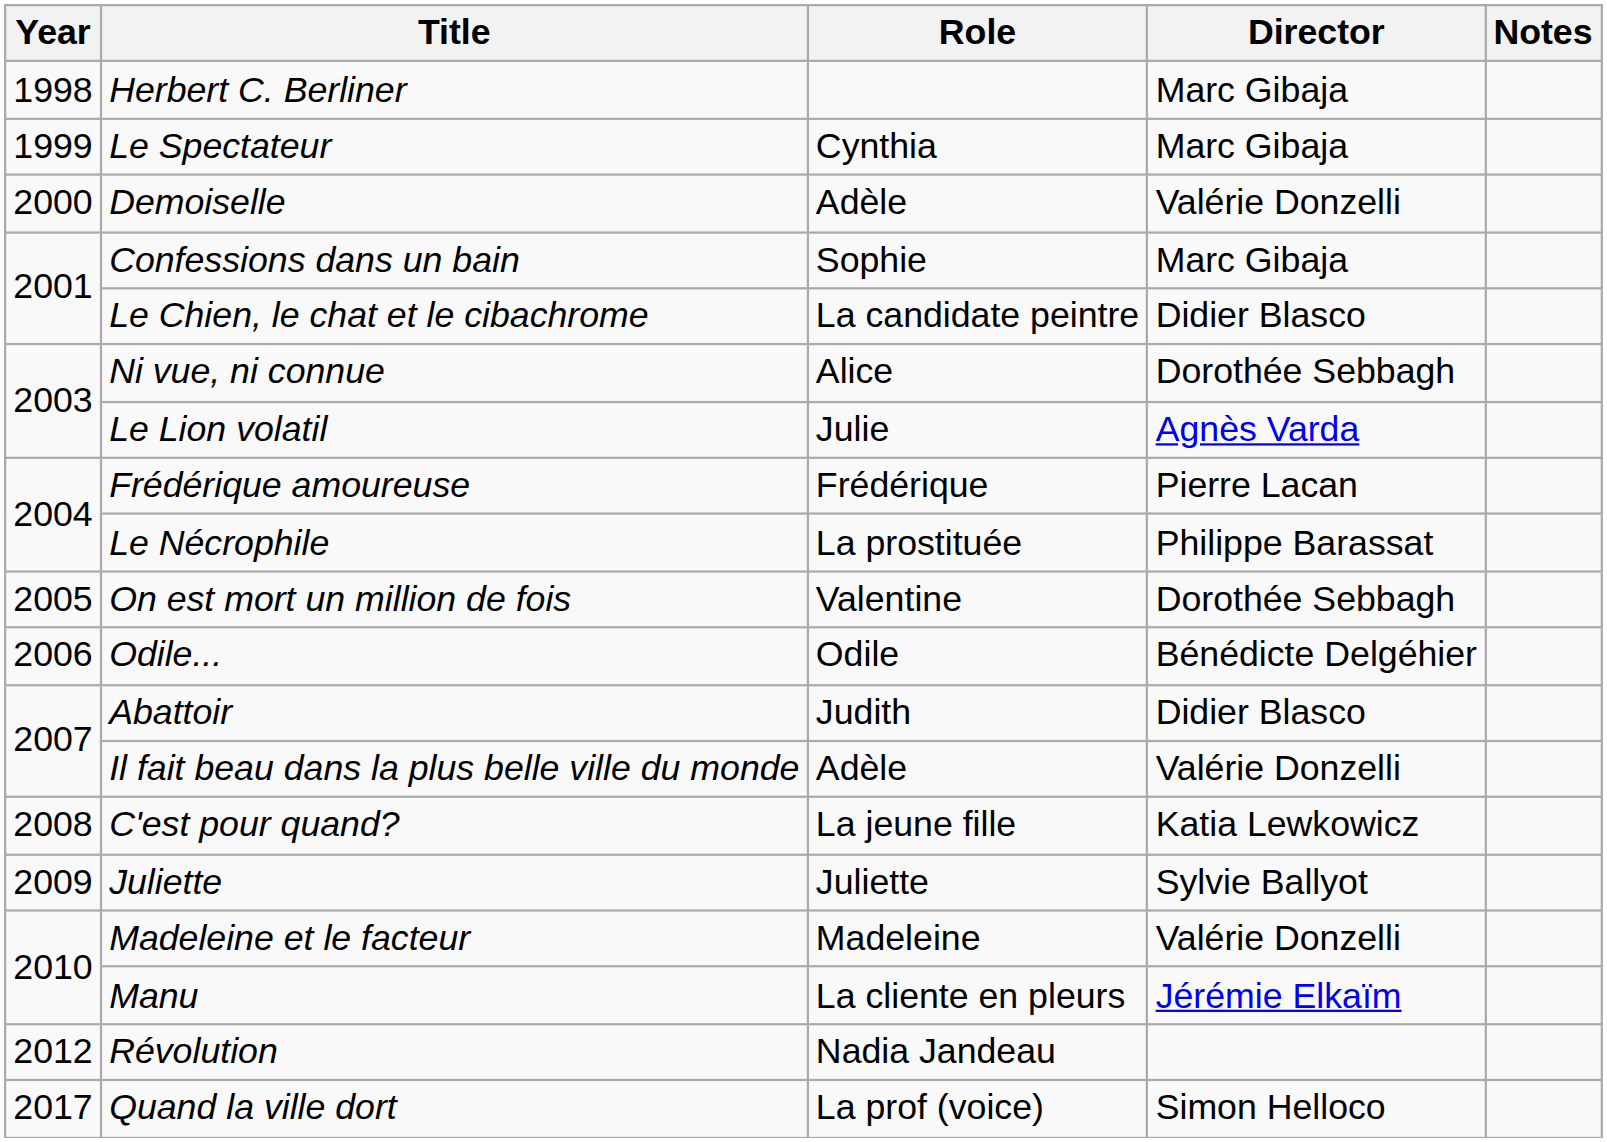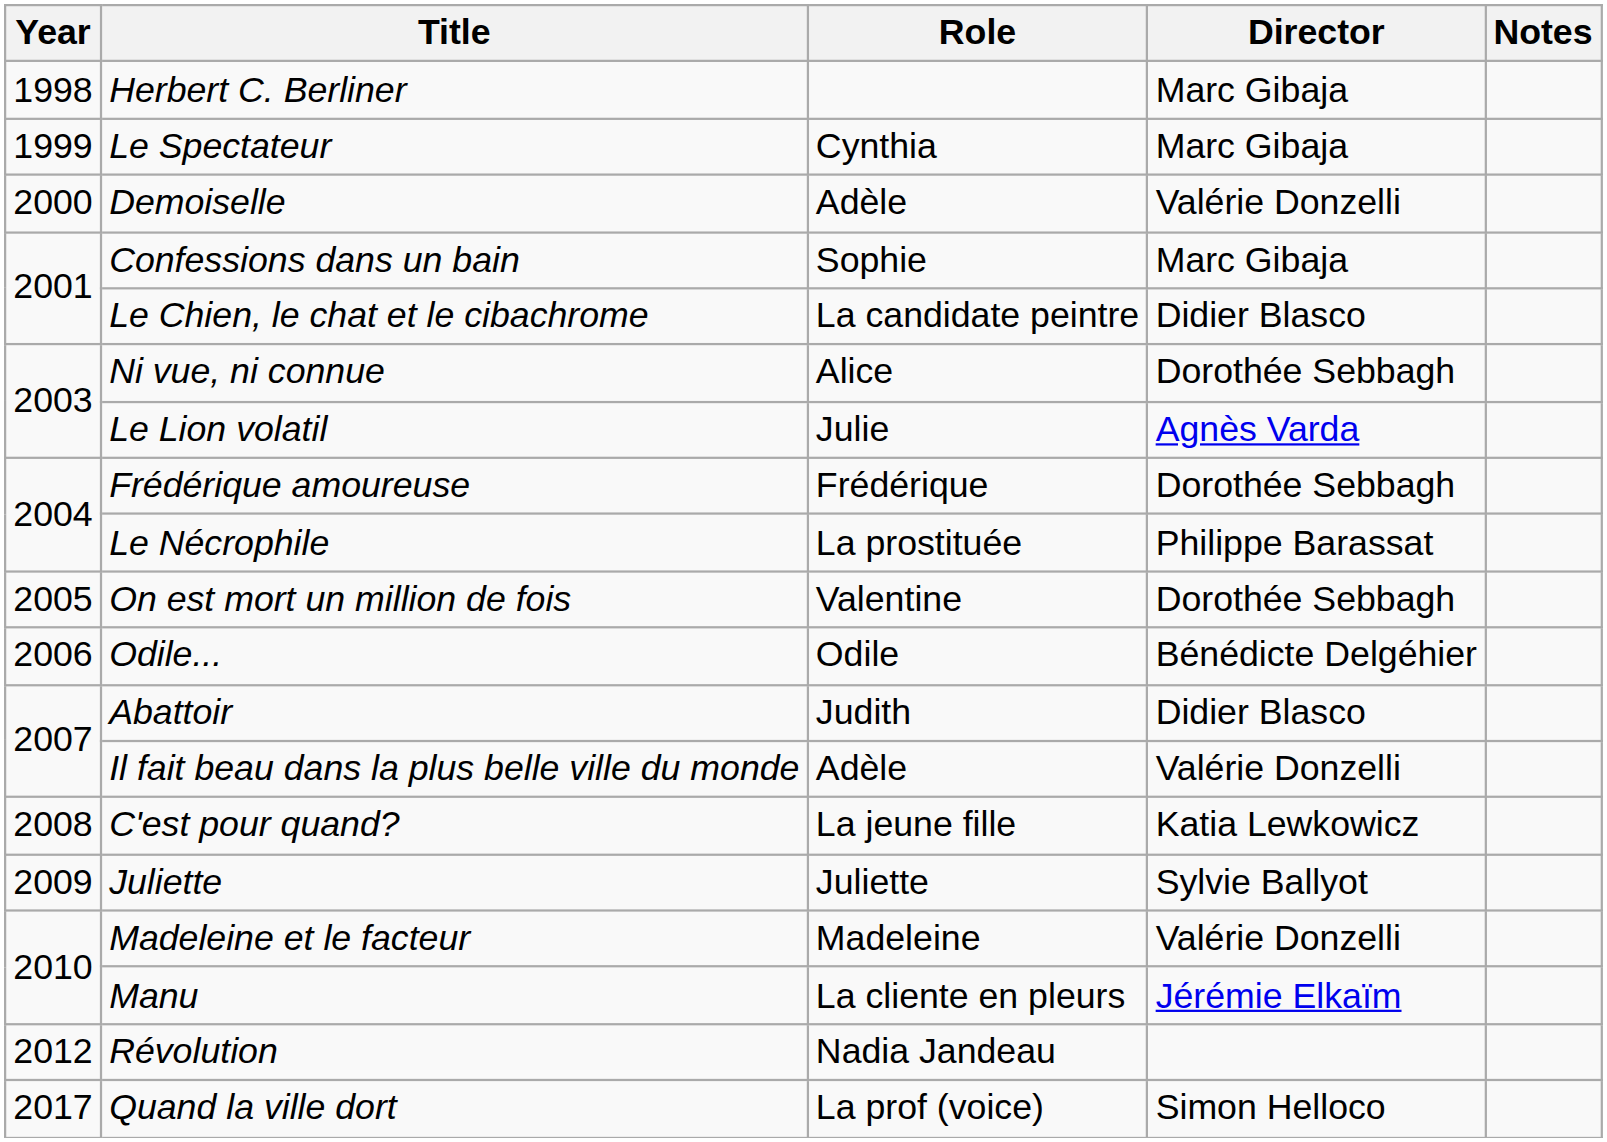Frédérique amoureuse | Director: Pierre Lacan -> Dorothée Sebbagh
